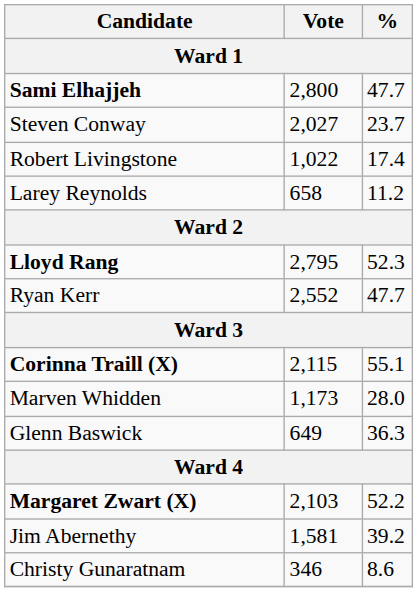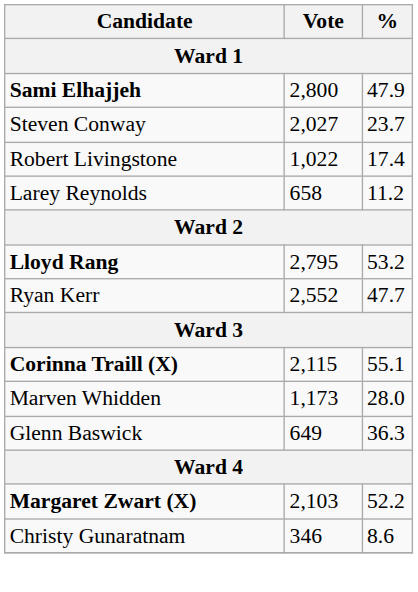Sami Elhajjeh | %: 47.7 -> 47.9
Lloyd Rang | %: 52.3 -> 53.2
- row: Jim Abernethy | 1,581 | 39.2
